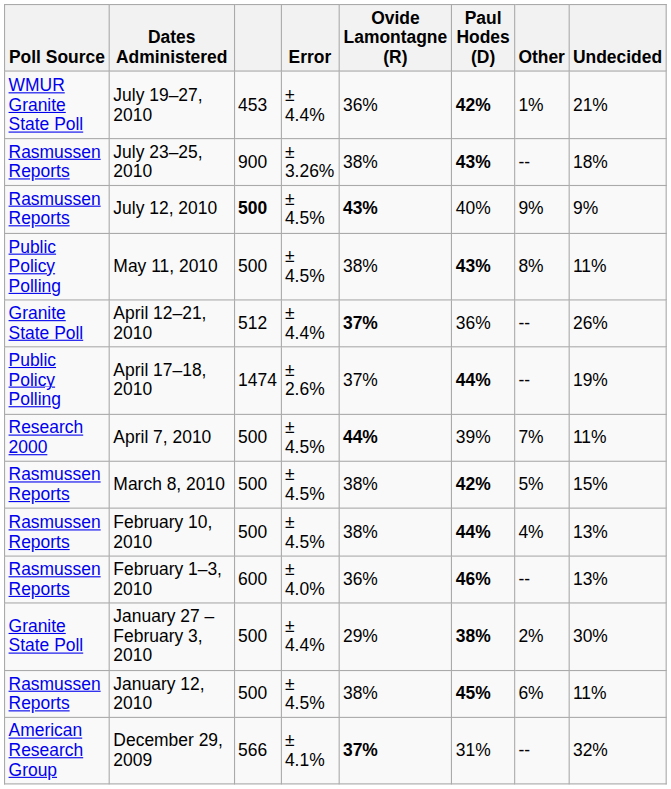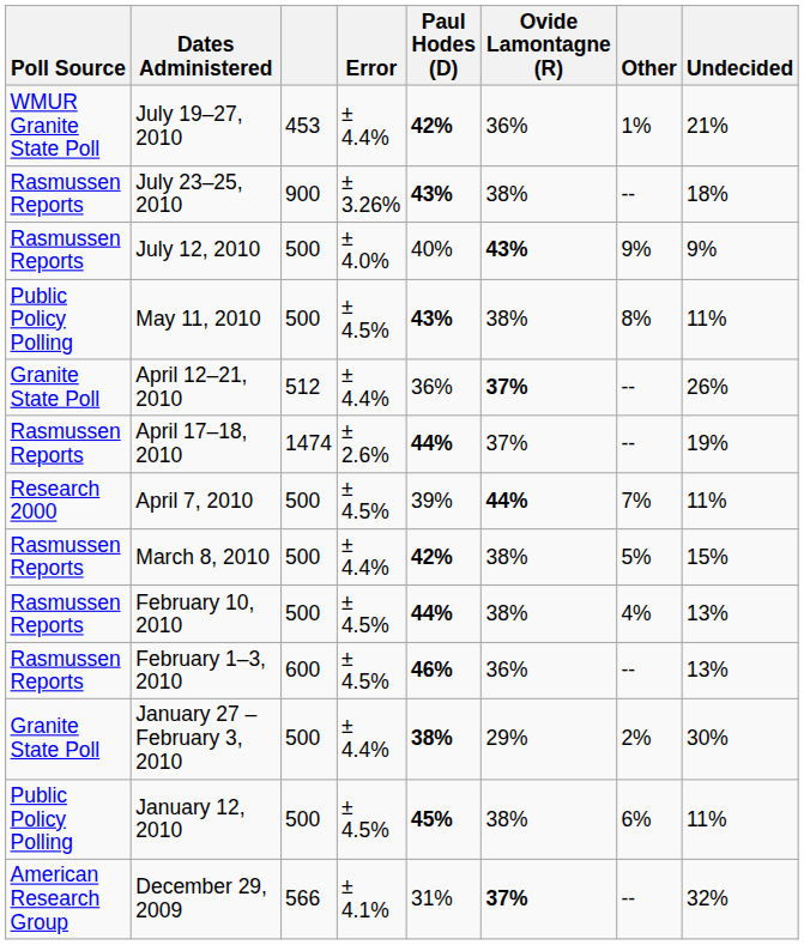columns swapped: Paul Hodes (D) <-> Ovide Lamontagne (R)
July 12, 2010 | column 3: bold -> normal
July 12, 2010 | Error: ± 4.5% -> ± 4.0%
April 17–18, 2010 | Poll Source: Public Policy Polling -> Rasmussen Reports
March 8, 2010 | Error: ± 4.5% -> ± 4.4%
February 1–3, 2010 | Error: ± 4.0% -> ± 4.5%
January 12, 2010 | Poll Source: Rasmussen Reports -> Public Policy Polling
